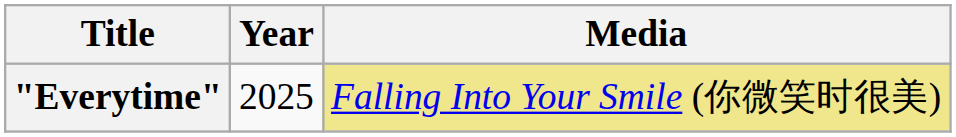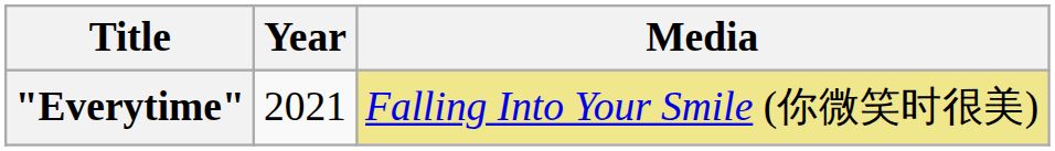"Everytime" | Year: 2025 -> 2021
